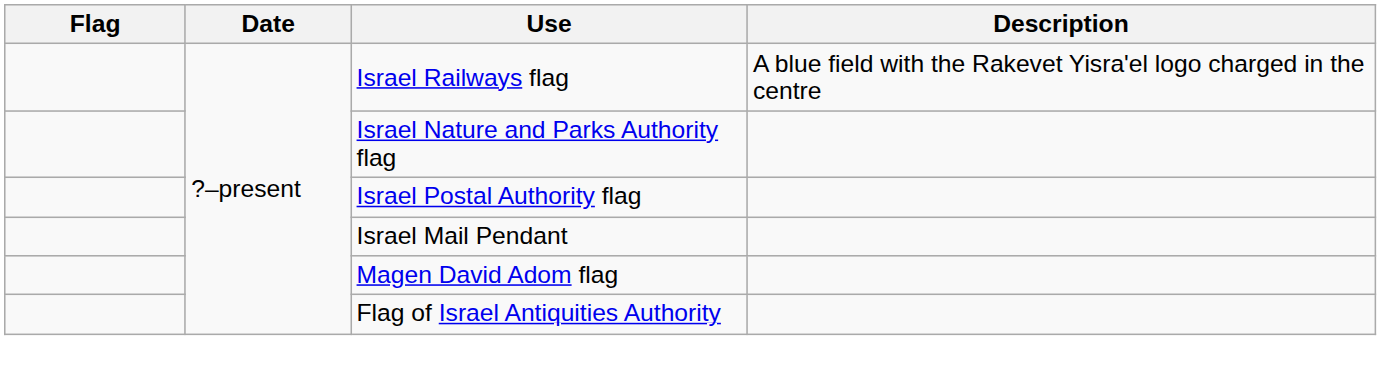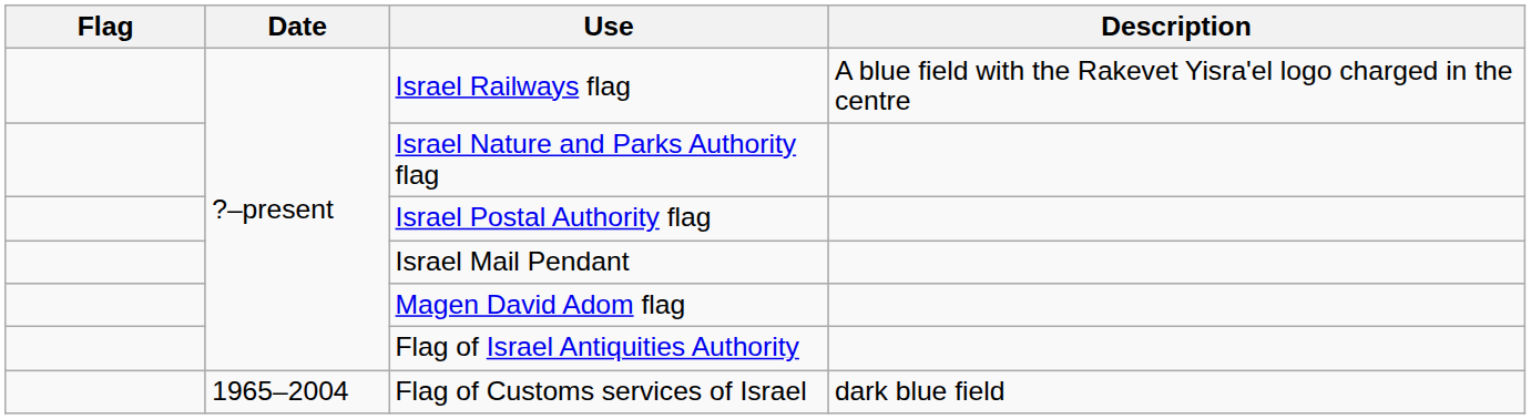+ row: 1965–2004 | Flag of Customs services of Israel | dark blue field
